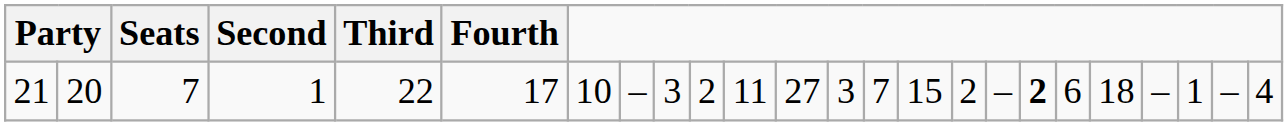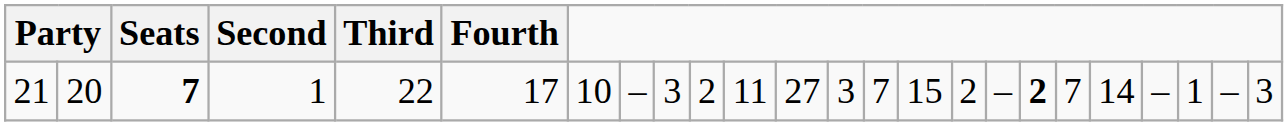21 | Seats: normal -> bold
21 | column 19: 6 -> 7
21 | column 20: 18 -> 14
21 | column 24: 4 -> 3
